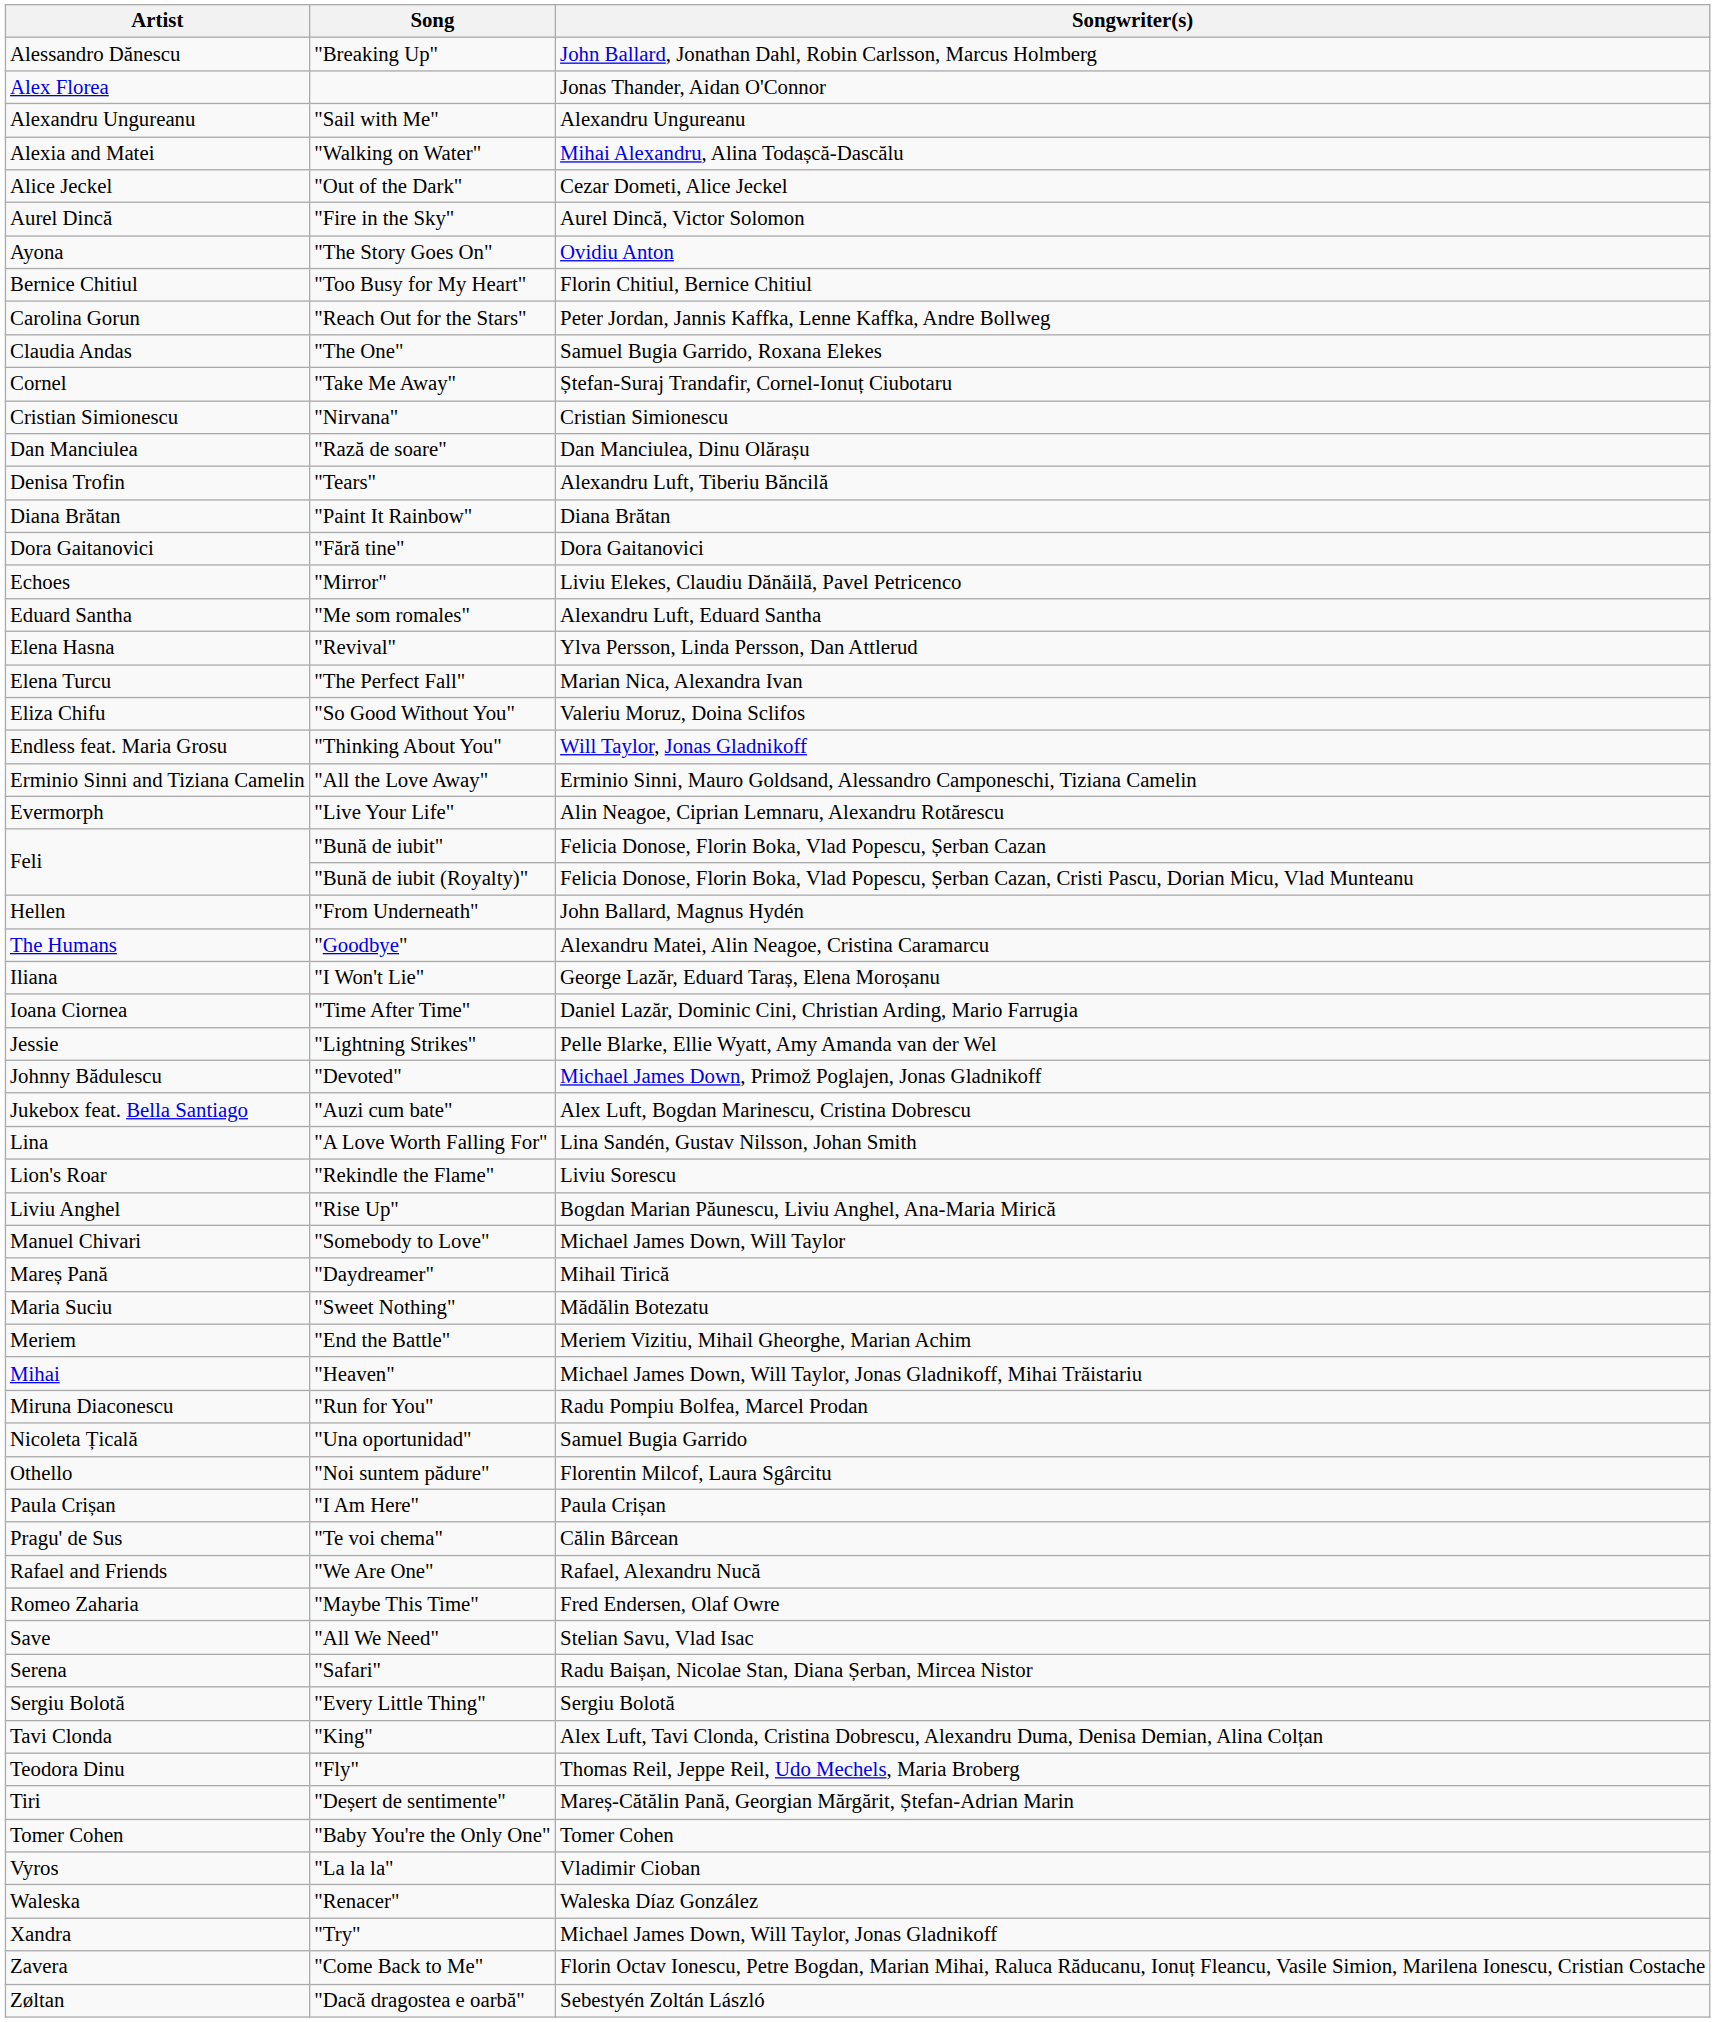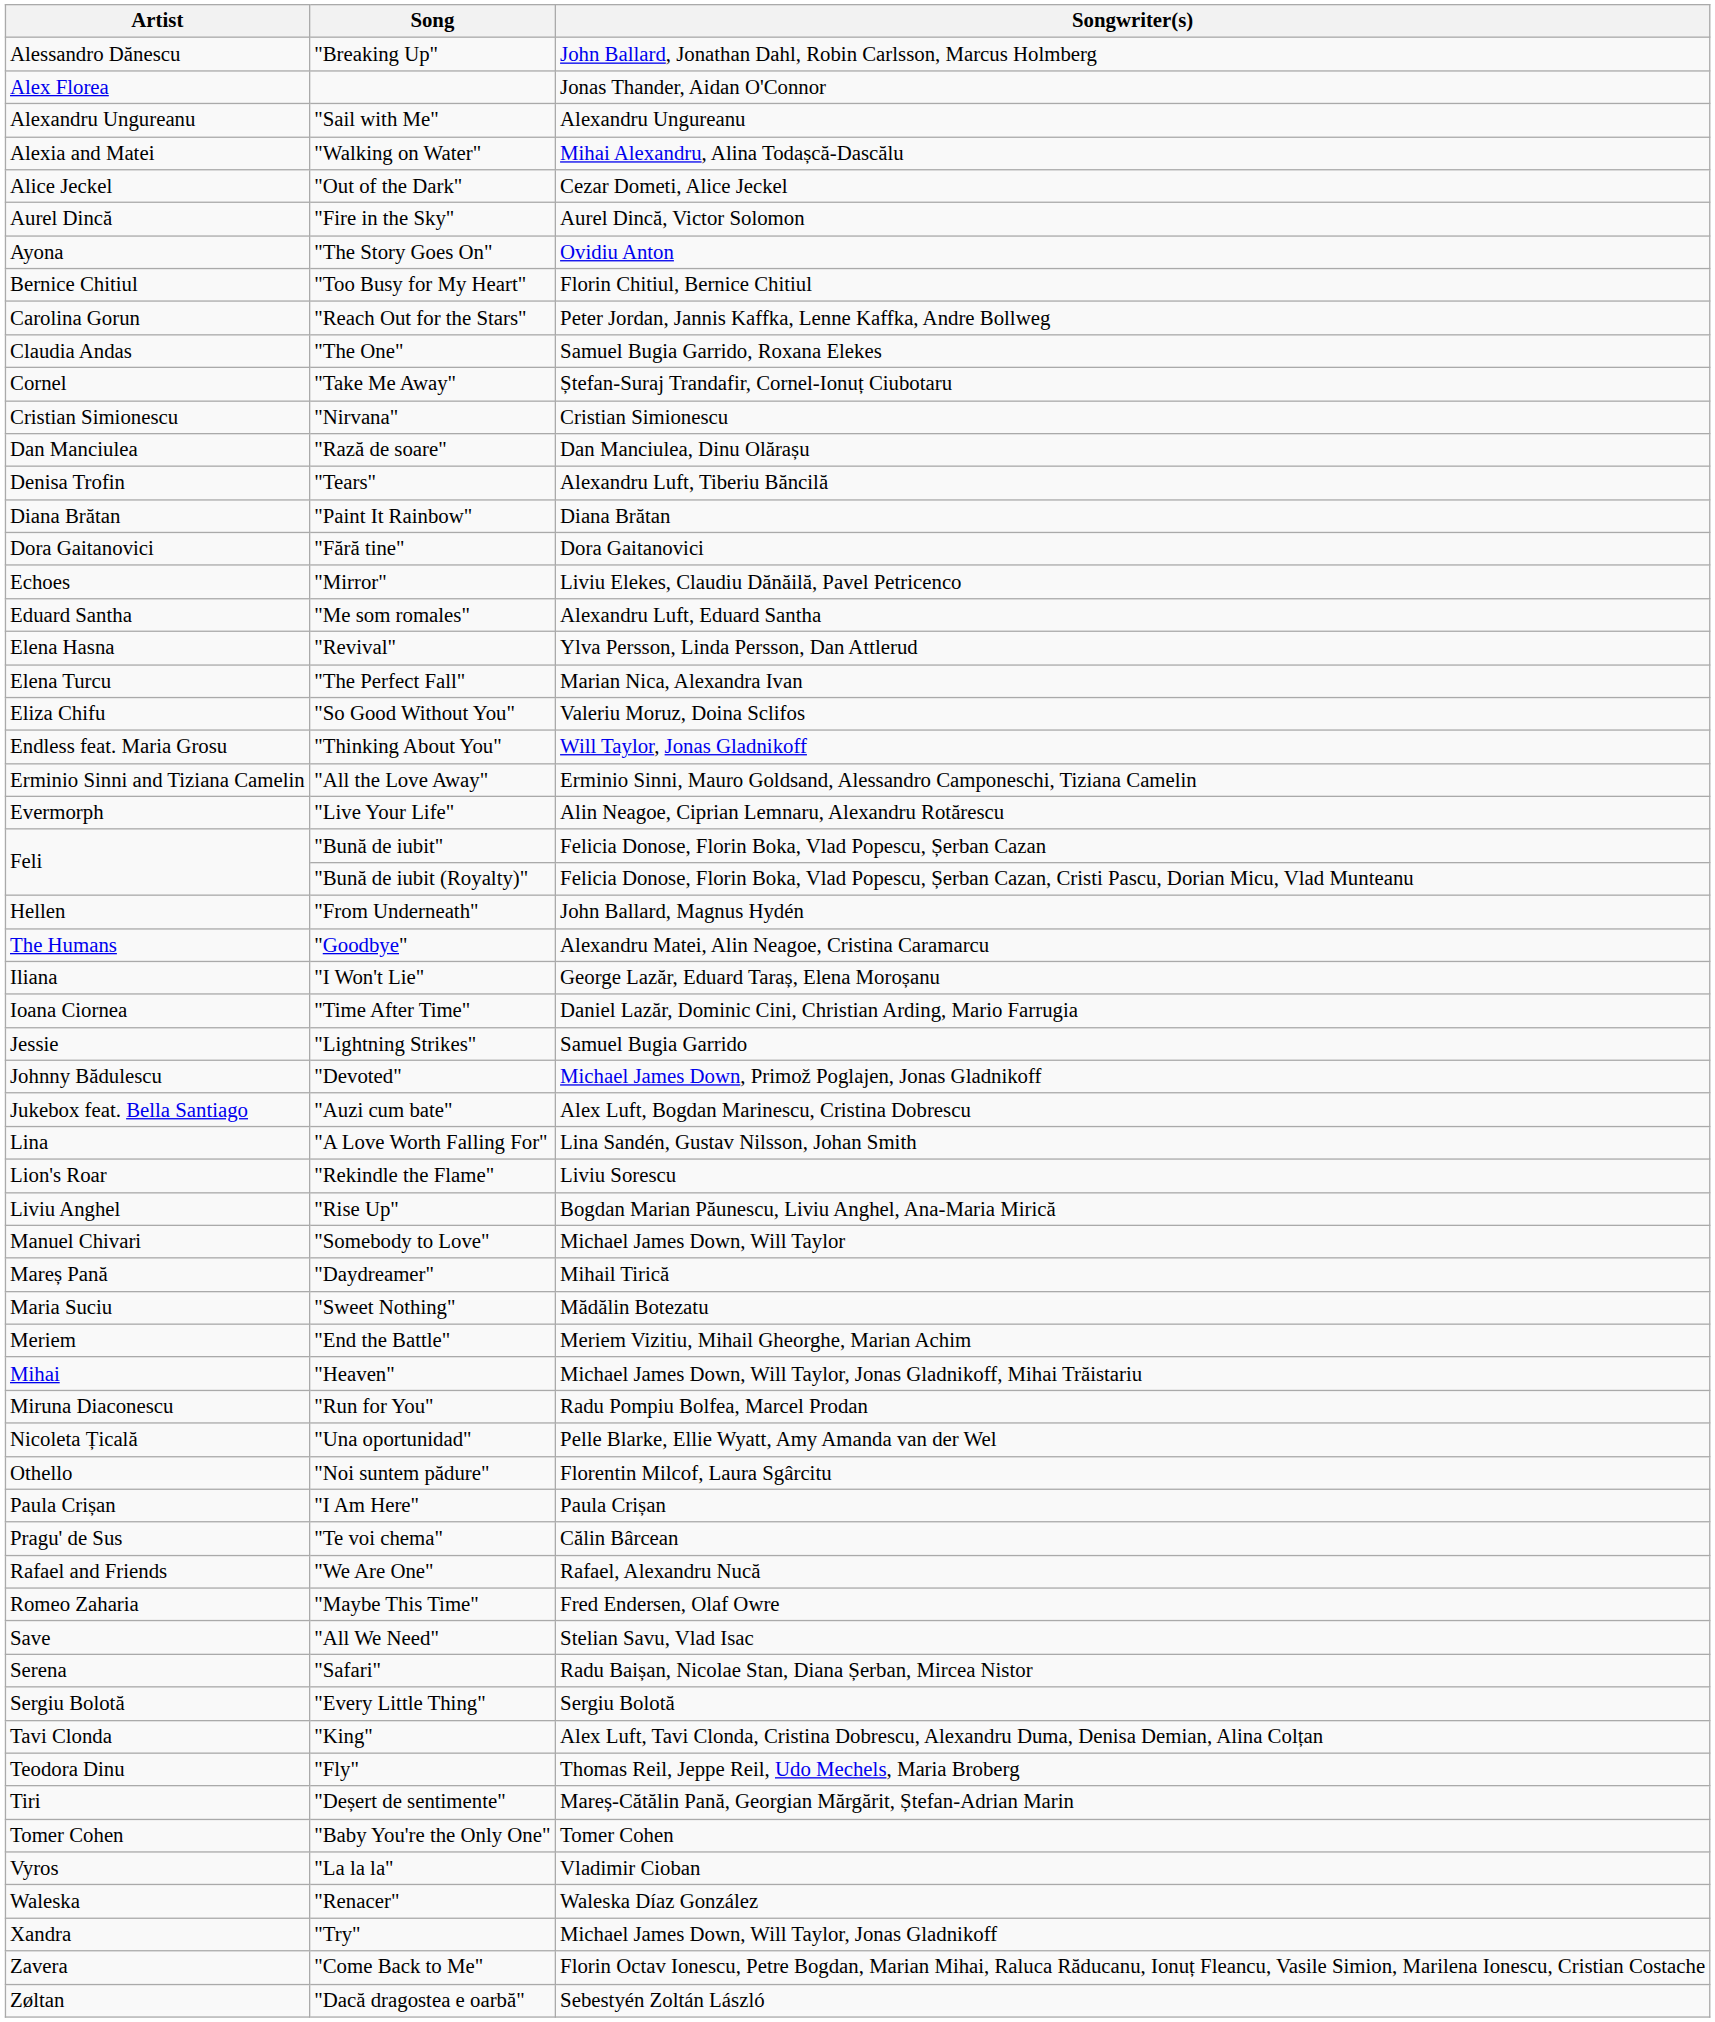"Lightning Strikes" | Songwriter(s): Pelle Blarke, Ellie Wyatt, Amy Amanda van der Wel -> Samuel Bugia Garrido
"Una oportunidad" | Songwriter(s): Samuel Bugia Garrido -> Pelle Blarke, Ellie Wyatt, Amy Amanda van der Wel
